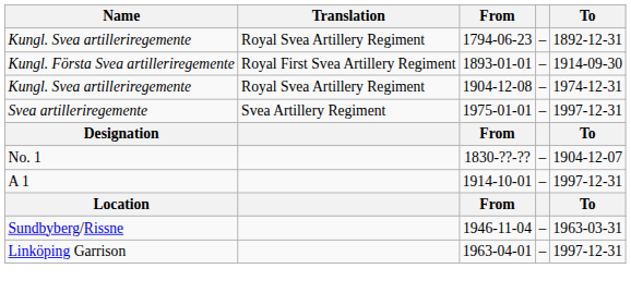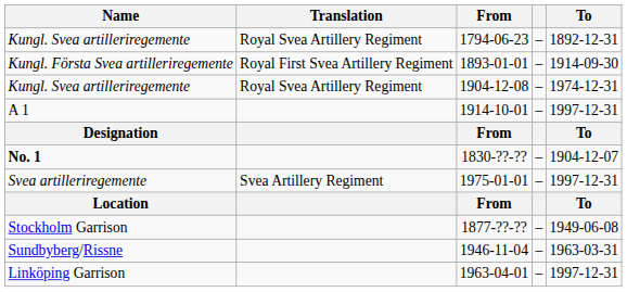rows swapped: 1975-01-01 <-> 1914-10-01
1830-??-?? | Name: normal -> bold
+ row: Stockholm Garrison | 1877-??-?? | – | 1949-06-08
